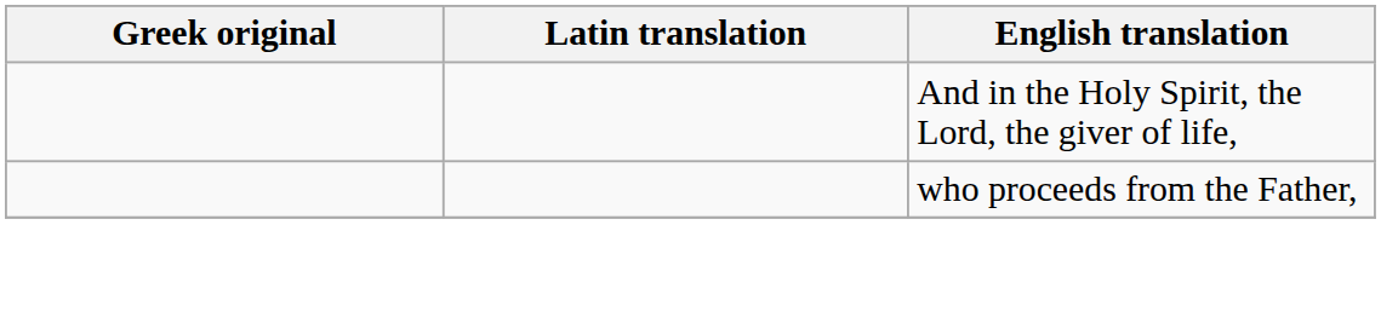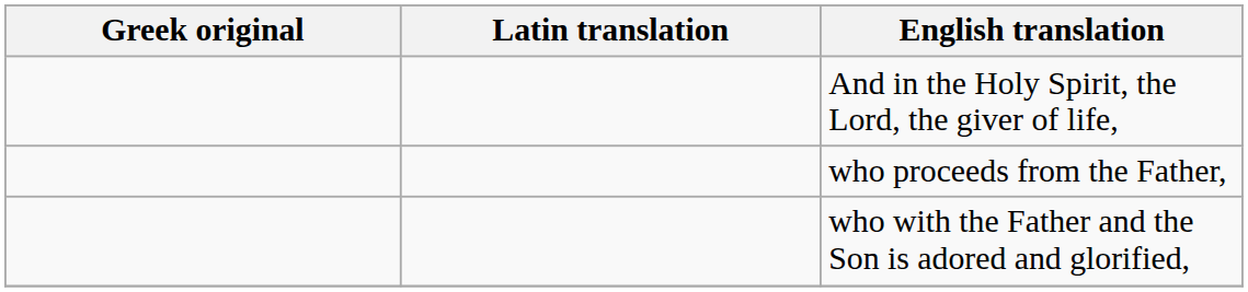+ row: who with the Father and the Son is adored and glorified,
